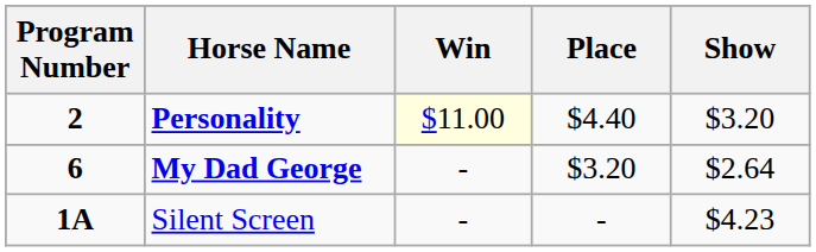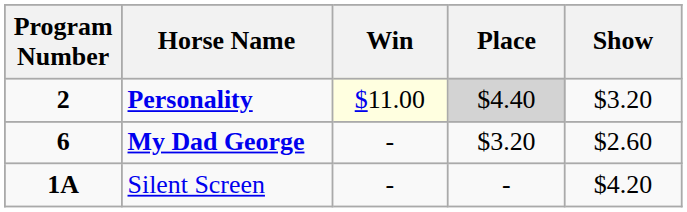Personality | Place: no background -> lightgrey background
My Dad George | Show: $2.64 -> $2.60
Silent Screen | Show: $4.23 -> $4.20
